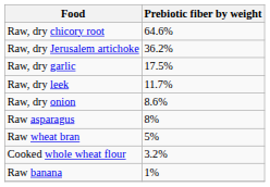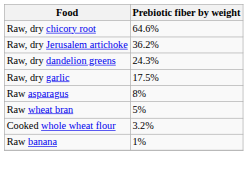+ row: Raw, dry dandelion greens | 24.3%
- row: Raw, dry leek | 11.7%
- row: Raw, dry onion | 8.6%
